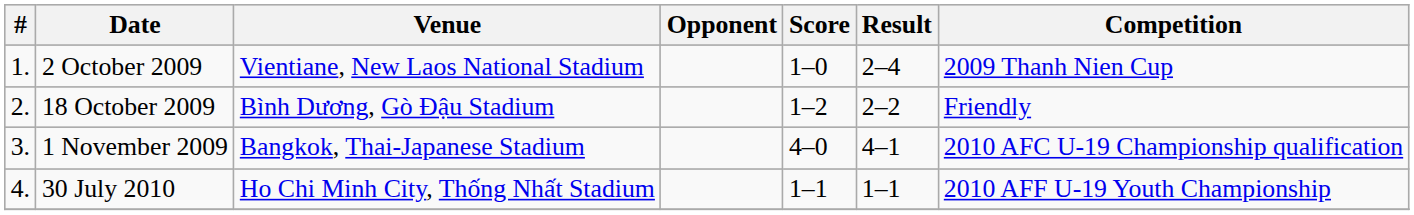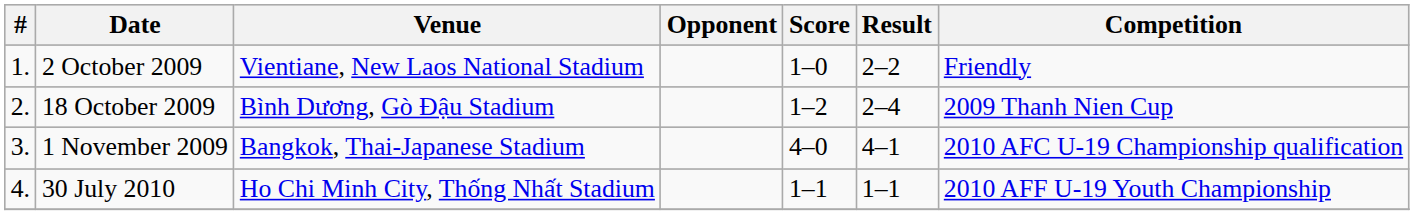2 October 2009 | Result: 2–4 -> 2–2
2 October 2009 | Competition: 2009 Thanh Nien Cup -> Friendly
18 October 2009 | Result: 2–2 -> 2–4
18 October 2009 | Competition: Friendly -> 2009 Thanh Nien Cup
